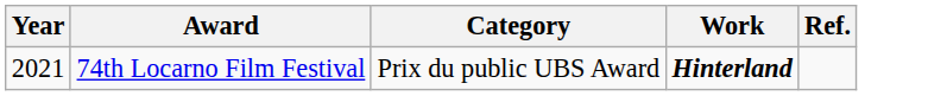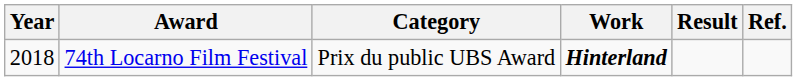+ column: Result
74th Locarno Film Festival | Year: 2021 -> 2018
